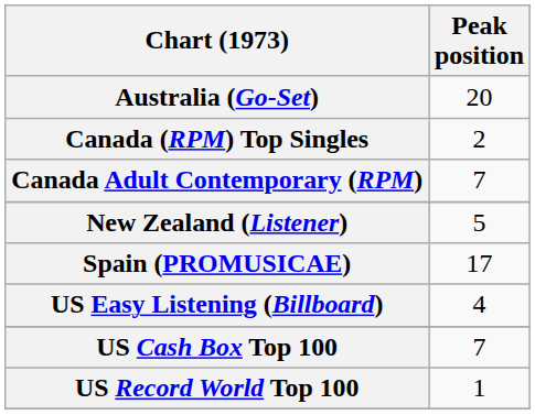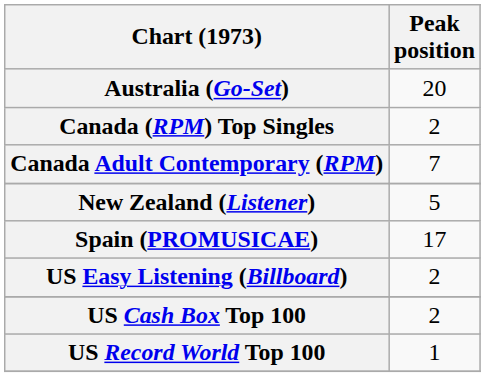US Easy Listening (Billboard) | Peak position: 4 -> 2
US Cash Box Top 100 | Peak position: 7 -> 2
